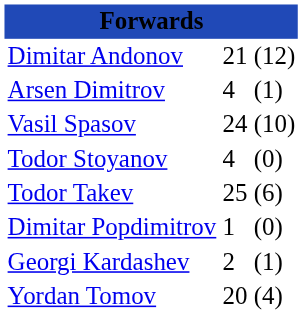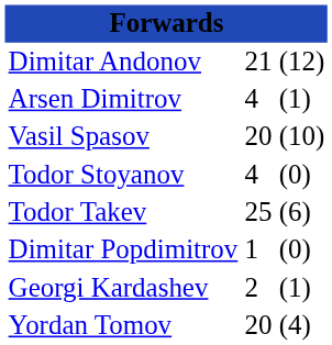Vasil Spasov | column 2: 24 -> 20
